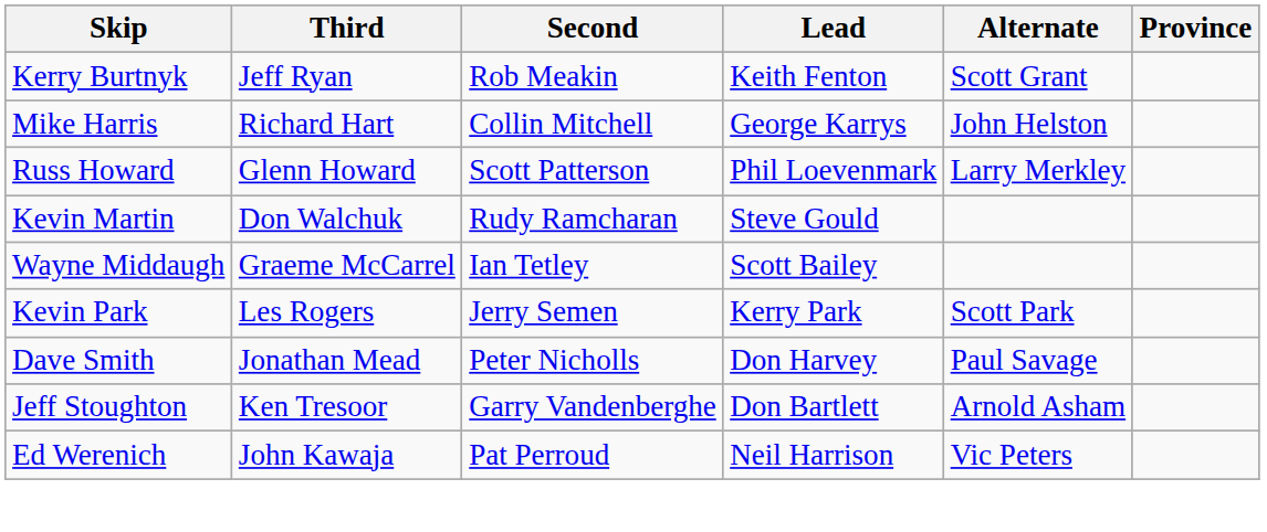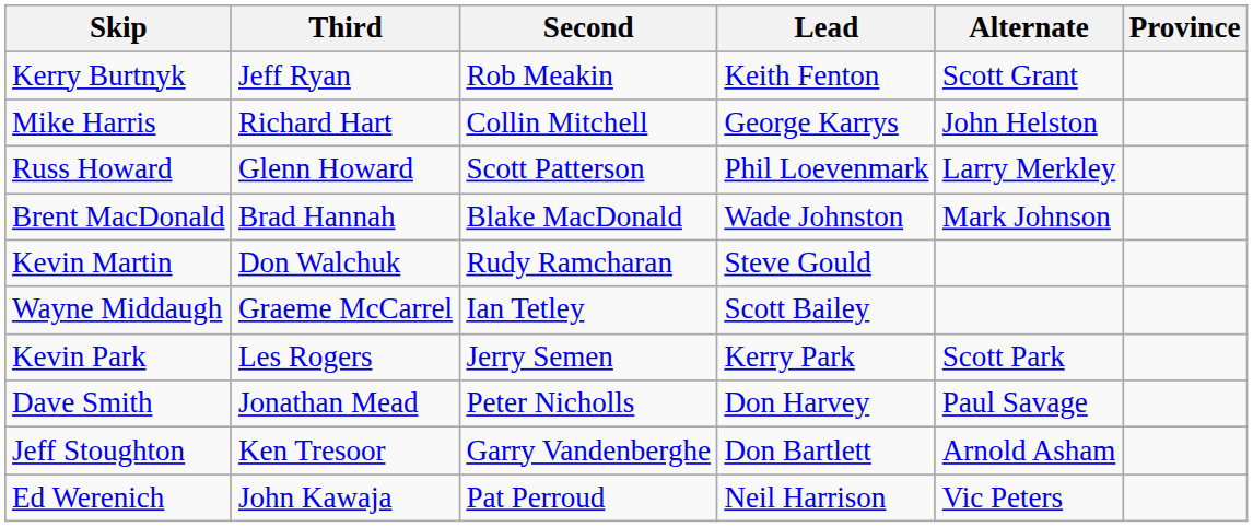+ row: Brent MacDonald | Brad Hannah | Blake MacDonald | Wade Johnston | Mark Johnson
